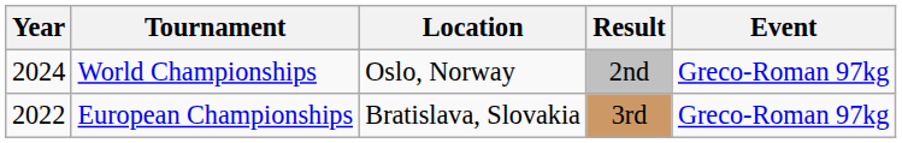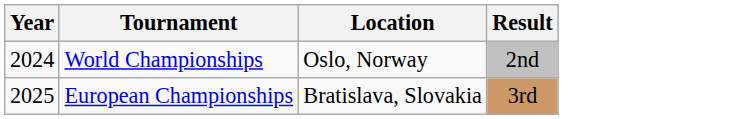- column: Event | Greco-Roman 97kg | Greco-Roman 97kg
European Championships | Year: 2022 -> 2025
